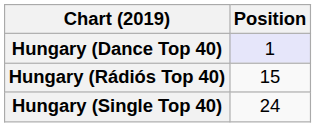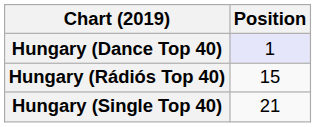Hungary (Single Top 40) | Position: 24 -> 21
